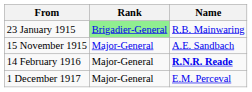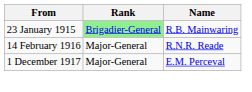- row: 15 November 1915 | Major-General | A.E. Sandbach
14 February 1916 | Name: bold -> normal
